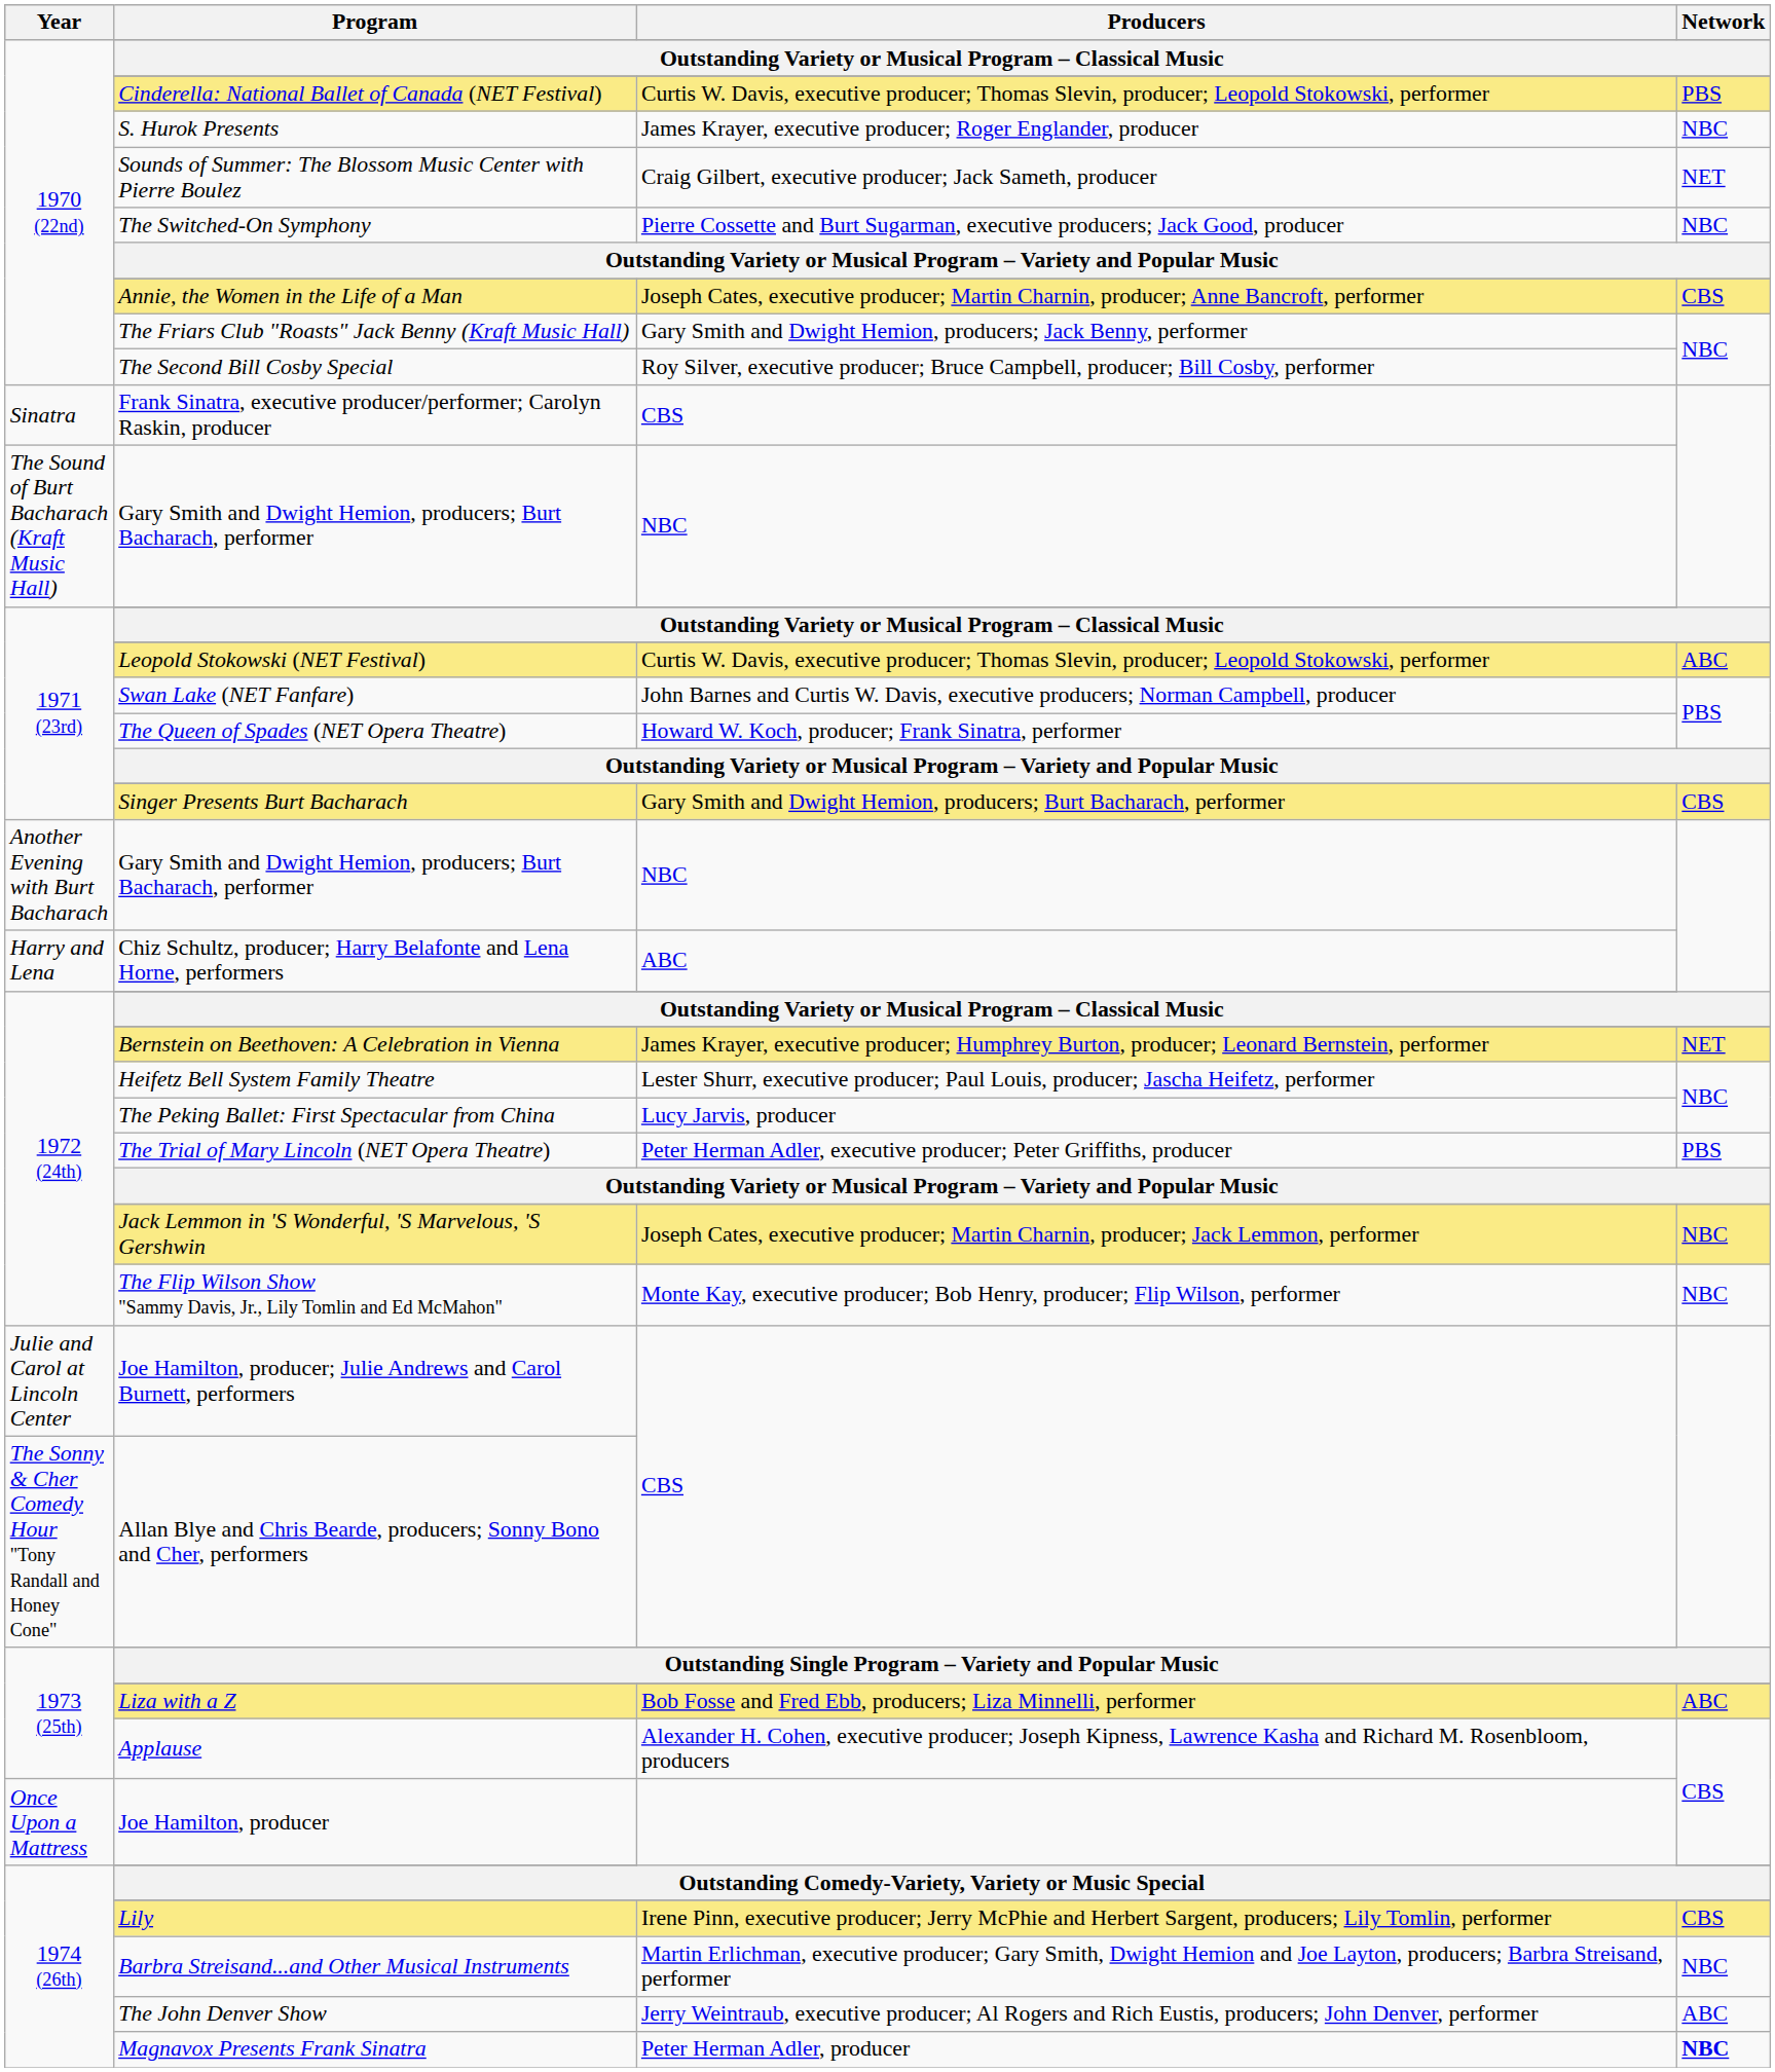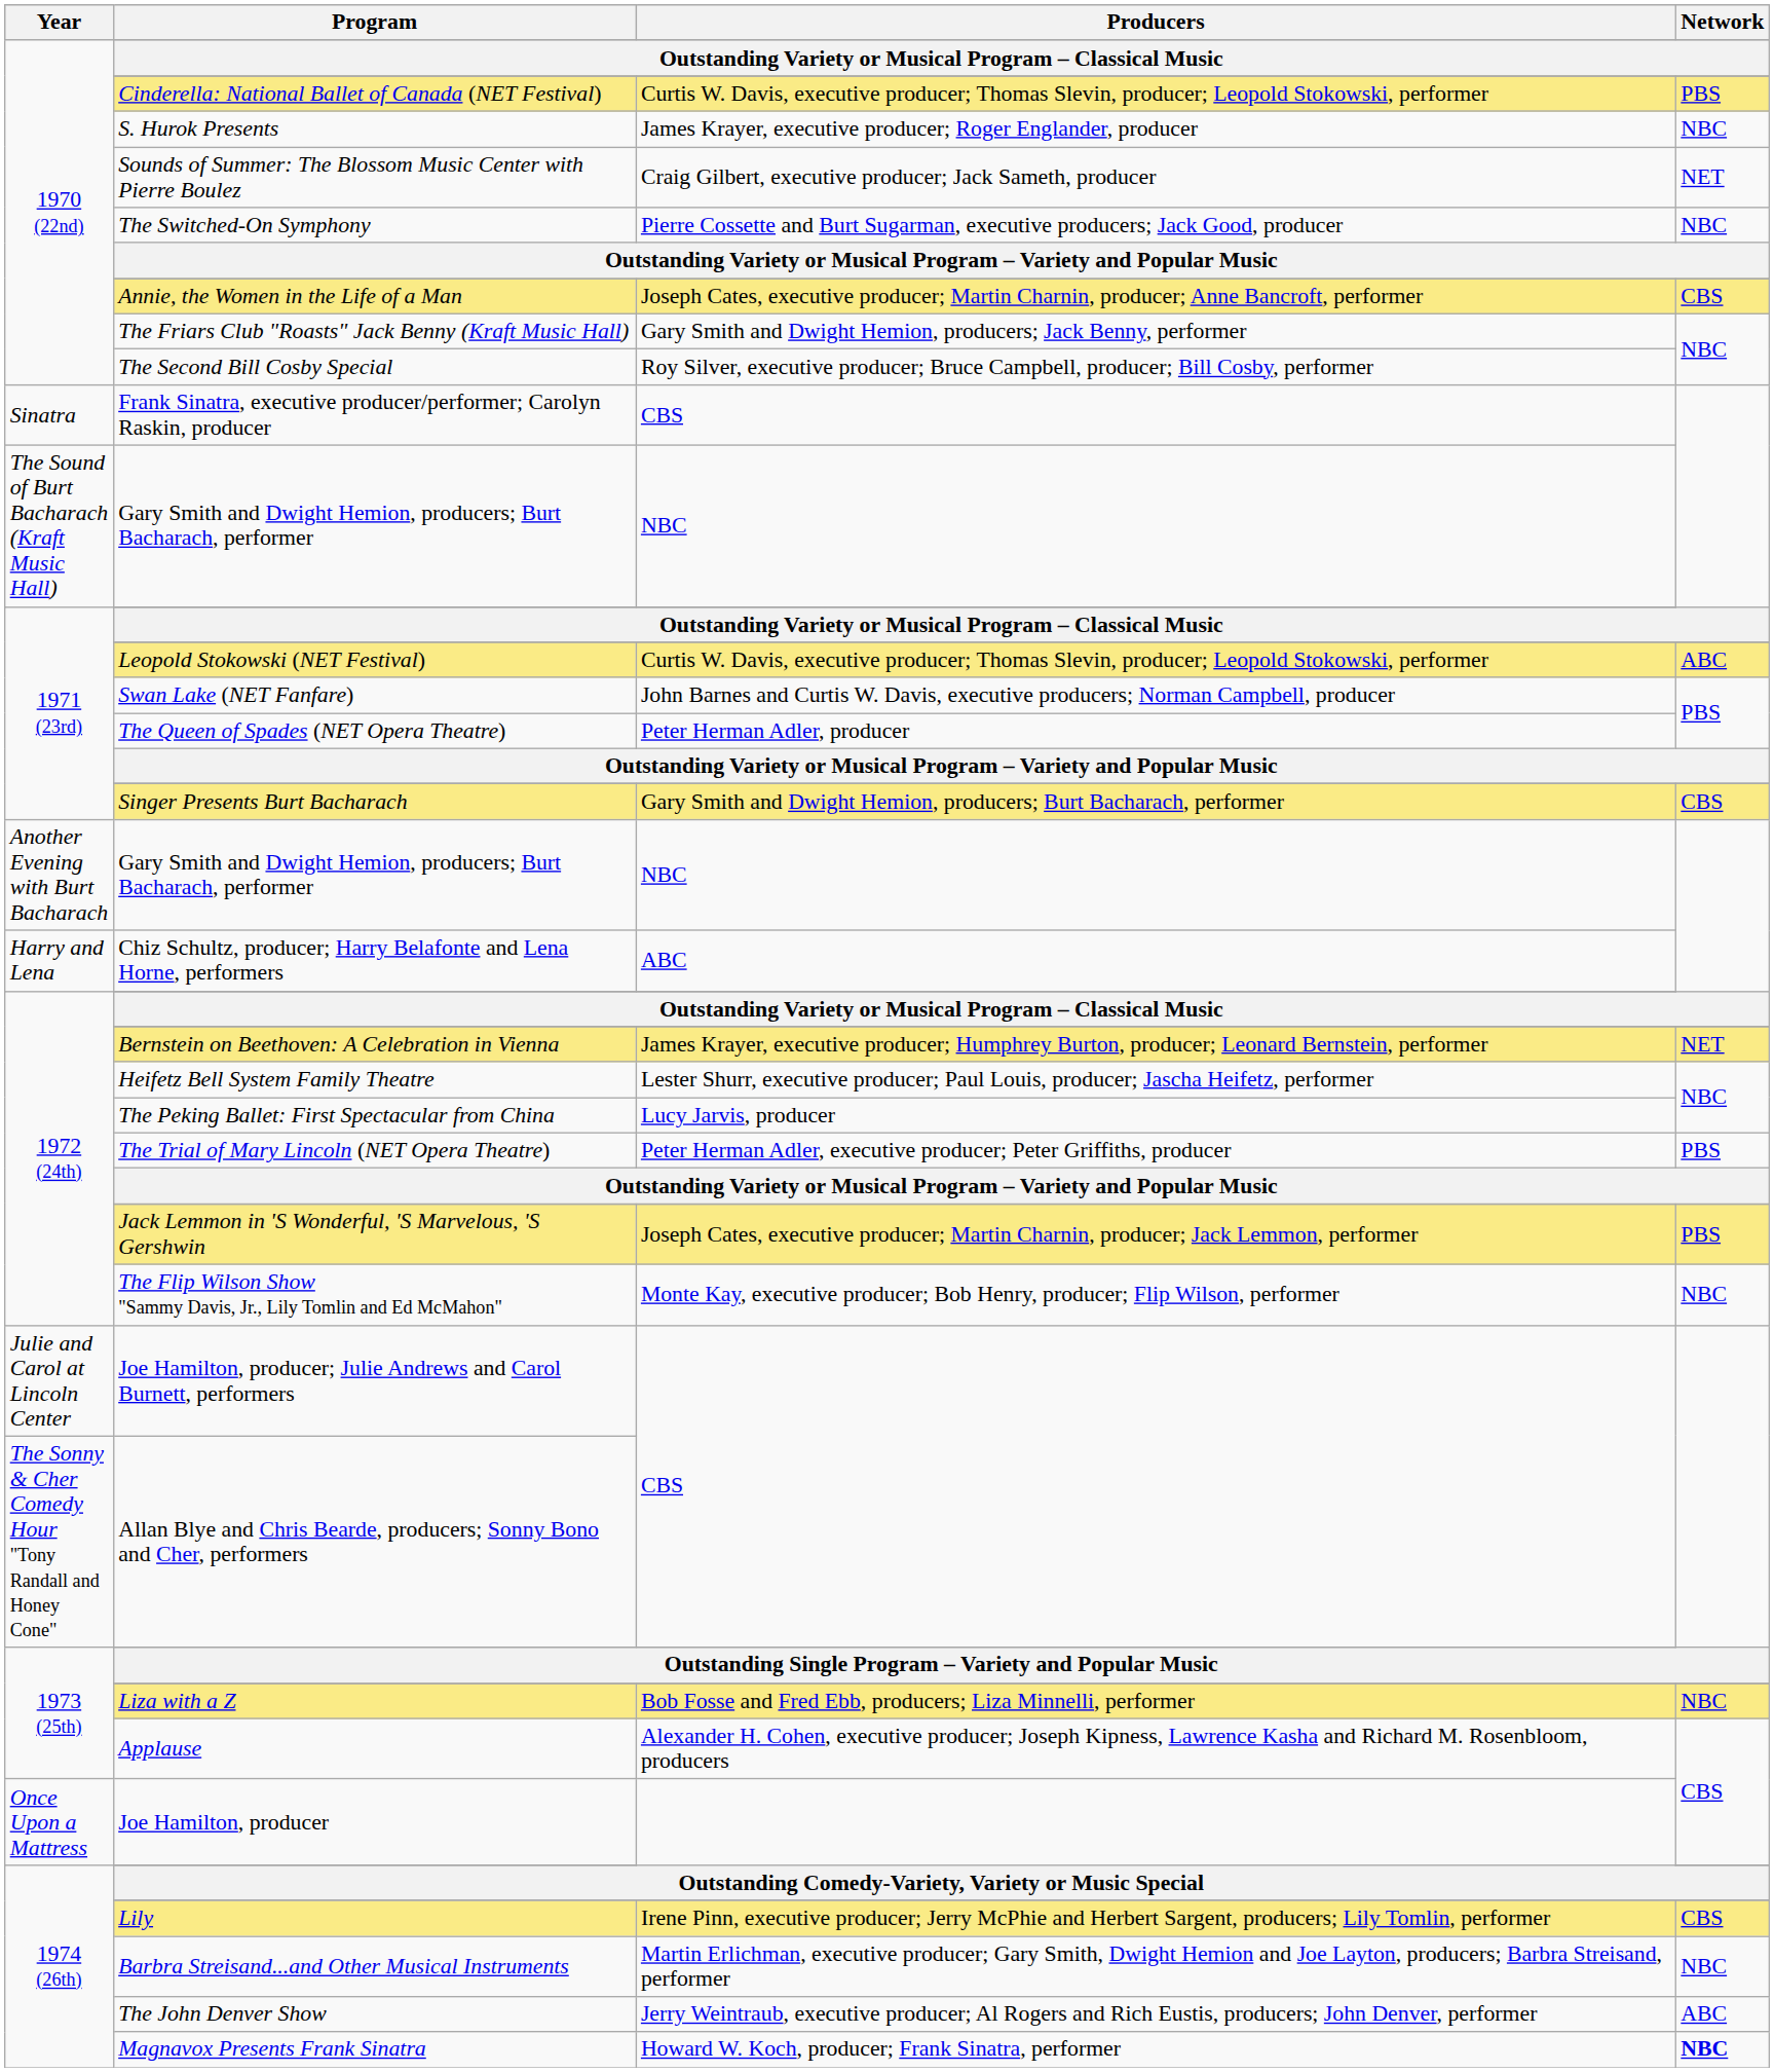The Queen of Spades (NET Opera Theatre) | Producers: Howard W. Koch, producer; Frank Sinatra, performer -> Peter Herman Adler, producer
Jack Lemmon in 'S Wonderful, 'S Marvelous, 'S Gershwin | Network: NBC -> PBS
Liza with a Z | Network: ABC -> NBC
Magnavox Presents Frank Sinatra | Producers: Peter Herman Adler, producer -> Howard W. Koch, producer; Frank Sinatra, performer
